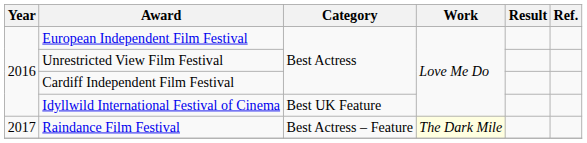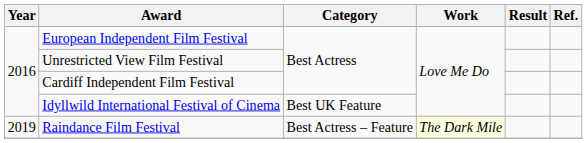Raindance Film Festival | Year: 2017 -> 2019
